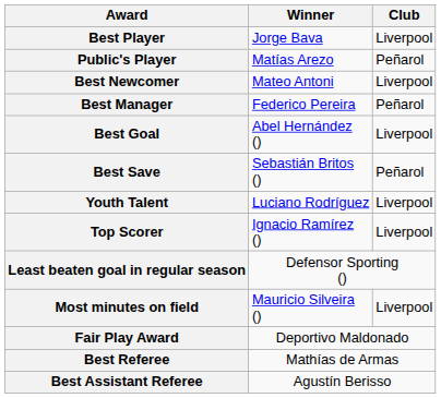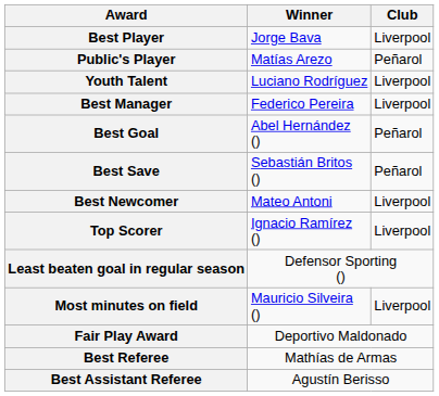rows swapped: Youth Talent <-> Best Newcomer
Best Manager | Club: Peñarol -> Liverpool
Best Goal | Club: Liverpool -> Peñarol
